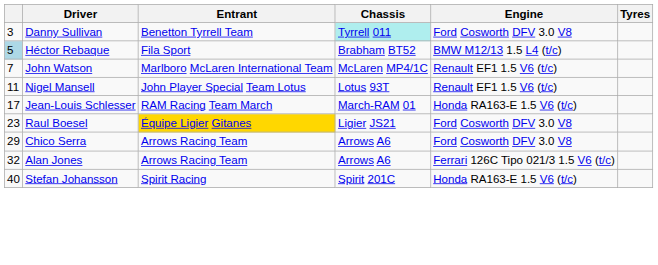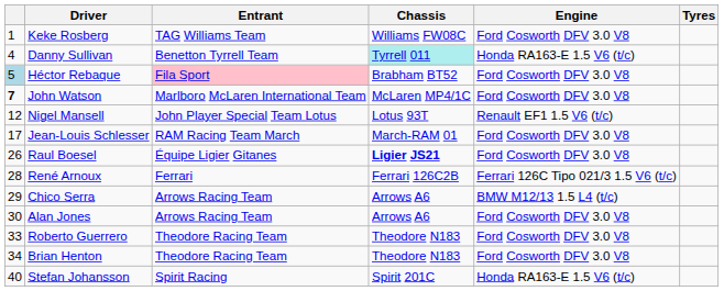+ row: 1 | Keke Rosberg | TAG Williams Team | Williams FW08C | Ford Cosworth DFV 3.0 V8
Danny Sullivan | column 1: 3 -> 4
Danny Sullivan | Engine: Ford Cosworth DFV 3.0 V8 -> Honda RA163-E 1.5 V6 (t/c)
Héctor Rebaque | Entrant: no background -> pink background
Héctor Rebaque | Engine: BMW M12/13 1.5 L4 (t/c) -> Ford Cosworth DFV 3.0 V8
John Watson | column 1: normal -> bold
John Watson | Engine: Renault EF1 1.5 V6 (t/c) -> Ford Cosworth DFV 3.0 V8
Nigel Mansell | column 1: 11 -> 12
Jean-Louis Schlesser | Engine: Honda RA163-E 1.5 V6 (t/c) -> Ford Cosworth DFV 3.0 V8
Raul Boesel | column 1: 23 -> 26
Raul Boesel | Entrant: gold background -> no background
Raul Boesel | Chassis: normal -> bold
+ row: 28 | René Arnoux | Ferrari | Ferrari 126C2B | Ferrari 126C Tipo 021/3 1.5 V6 (t/c)
Chico Serra | Engine: Ford Cosworth DFV 3.0 V8 -> BMW M12/13 1.5 L4 (t/c)
Alan Jones | column 1: 32 -> 30
Alan Jones | Engine: Ferrari 126C Tipo 021/3 1.5 V6 (t/c) -> Ford Cosworth DFV 3.0 V8
+ row: 33 | Roberto Guerrero | Theodore Racing Team | Theodore N183 | Ford Cosworth DFV 3.0 V8
+ row: 34 | Brian Henton | Theodore Racing Team | Theodore N183 | Ford Cosworth DFV 3.0 V8
